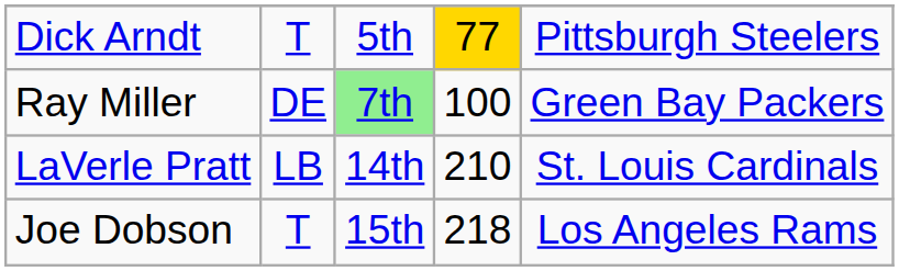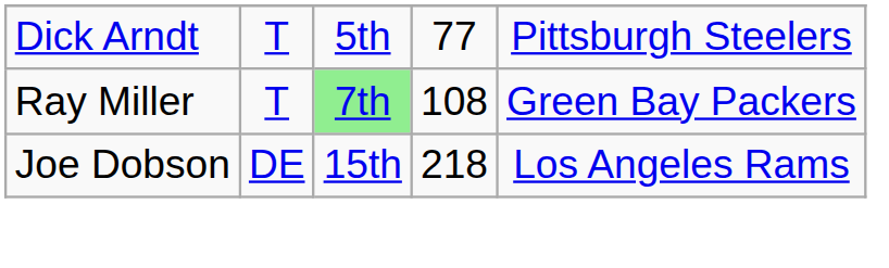Dick Arndt | column 4: gold background -> no background
Ray Miller | column 2: DE -> T
Ray Miller | column 4: 100 -> 108
- row: LaVerle Pratt | LB | 14th | 210 | St. Louis Cardinals
Joe Dobson | column 2: T -> DE
